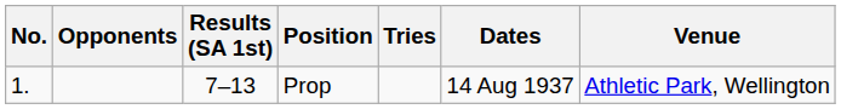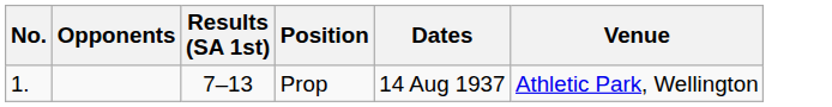- column: Tries
